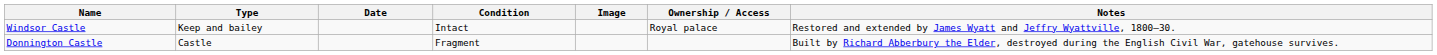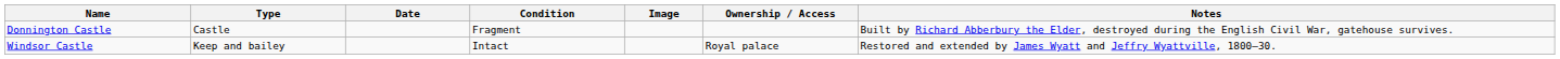rows swapped: Donnington Castle <-> Windsor Castle
